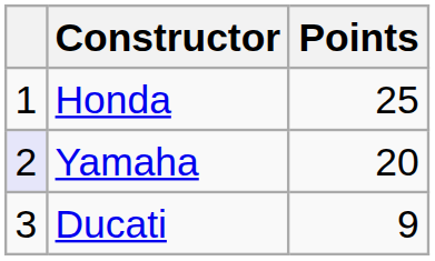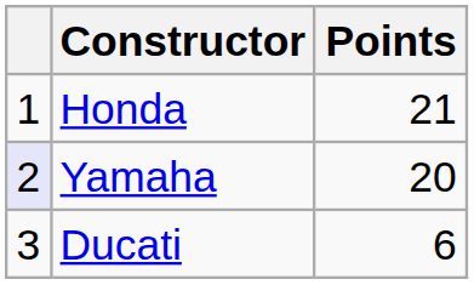Honda | Points: 25 -> 21
Ducati | Points: 9 -> 6
